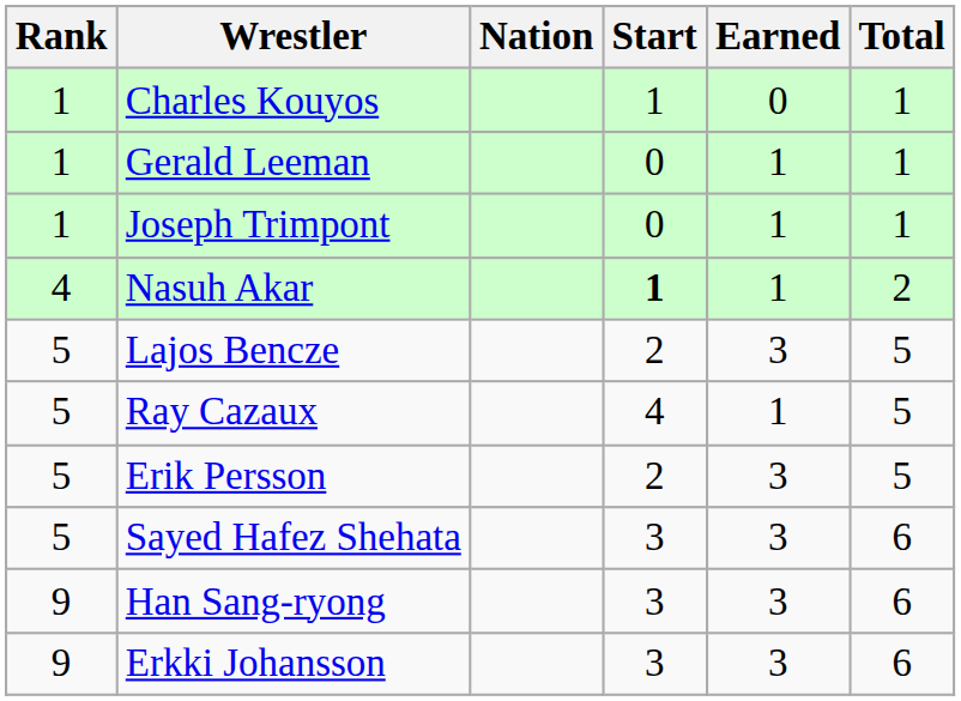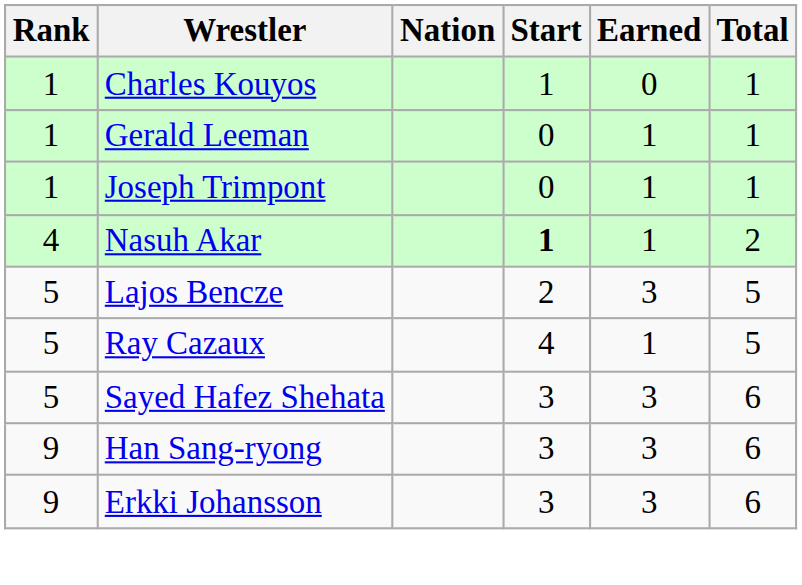- row: 5 | Erik Persson | 2 | 3 | 5
